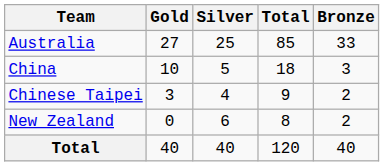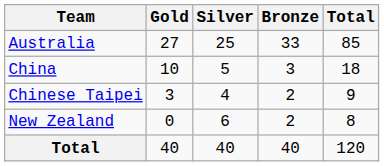columns swapped: Bronze <-> Total
